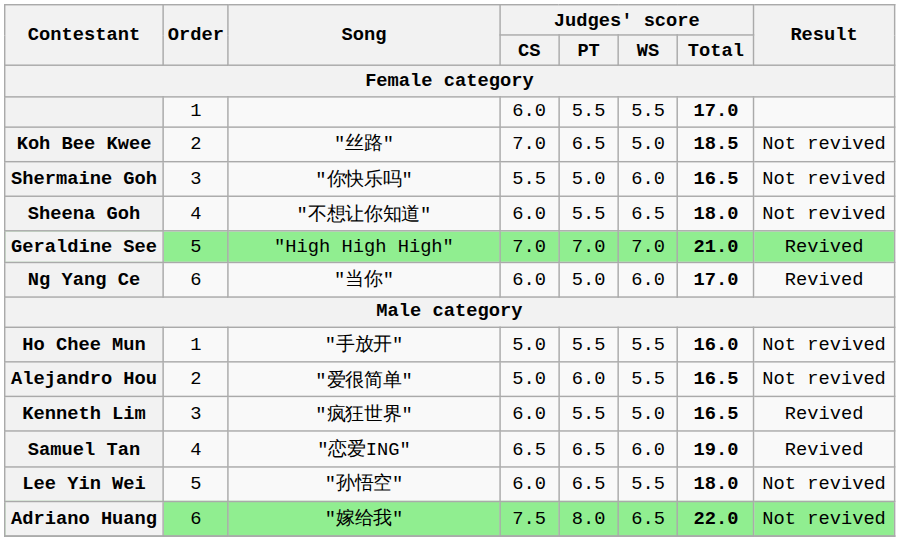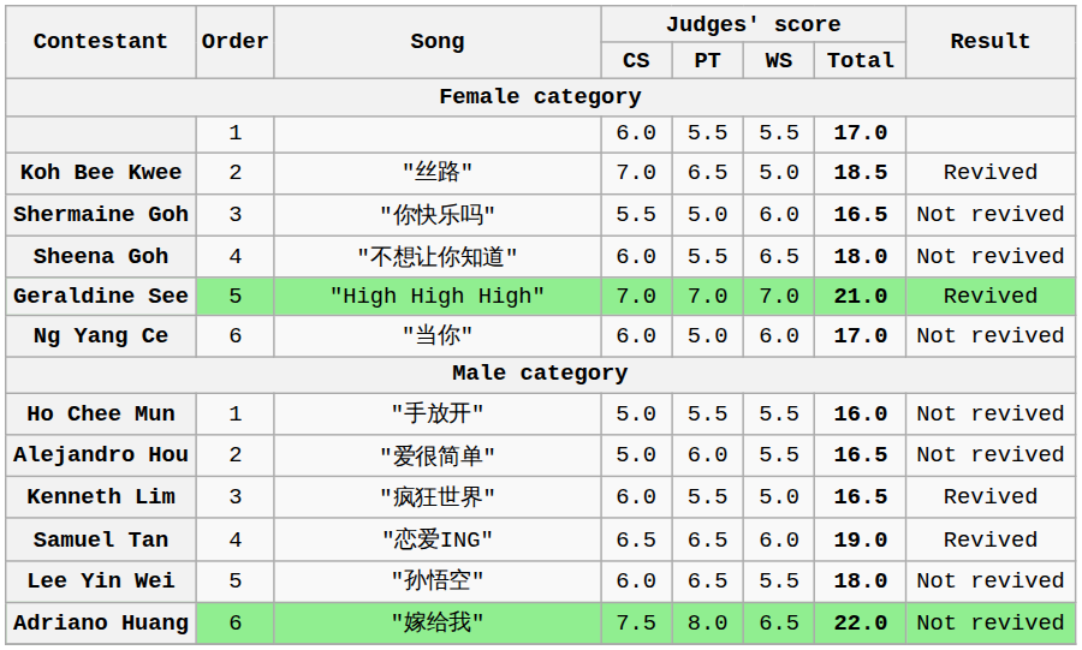Koh Bee Kwee | Result: Not revived -> Revived
Ng Yang Ce | Result: Revived -> Not revived
